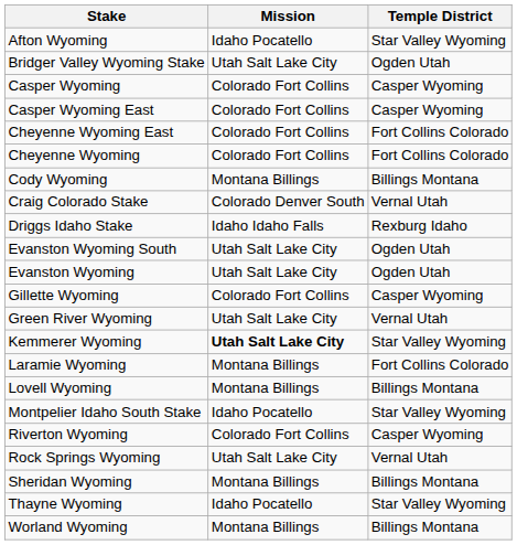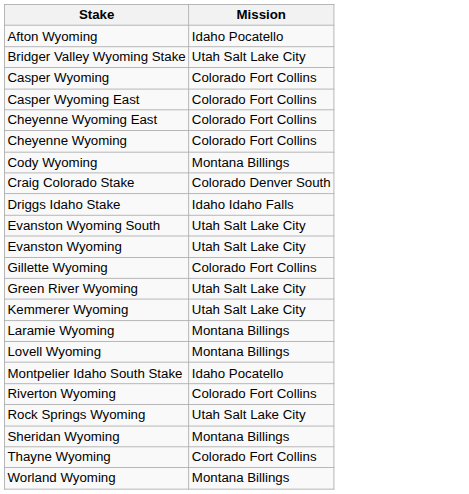- column: Temple District | Star Valley Wyoming | Ogden Utah | Casper Wyoming | Casper Wyoming | Fort Collins Colorado | Fort Collins Colorado | Billings Montana | Vernal Utah | Rexburg Idaho | Ogden Utah | Ogden Utah | Casper Wyoming | Vernal Utah | Star Valley Wyoming | Fort Collins Colorado | Billings Montana | Star Valley Wyoming | Casper Wyoming | Vernal Utah | Billings Montana | Star Valley Wyoming | Billings Montana
Kemmerer Wyoming | Mission: bold -> normal
Thayne Wyoming | Mission: Idaho Pocatello -> Colorado Fort Collins
